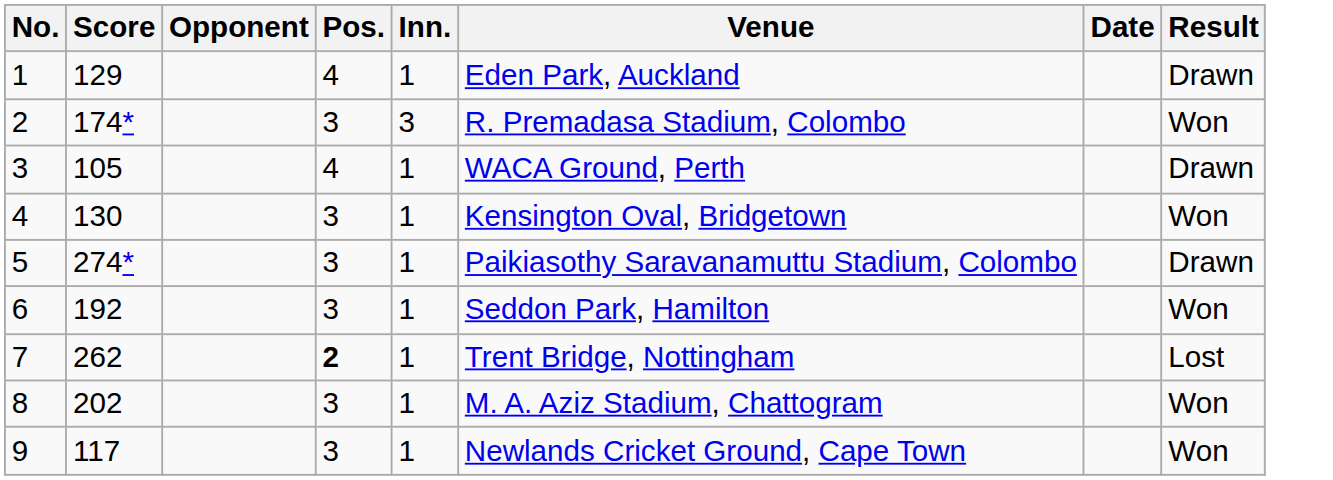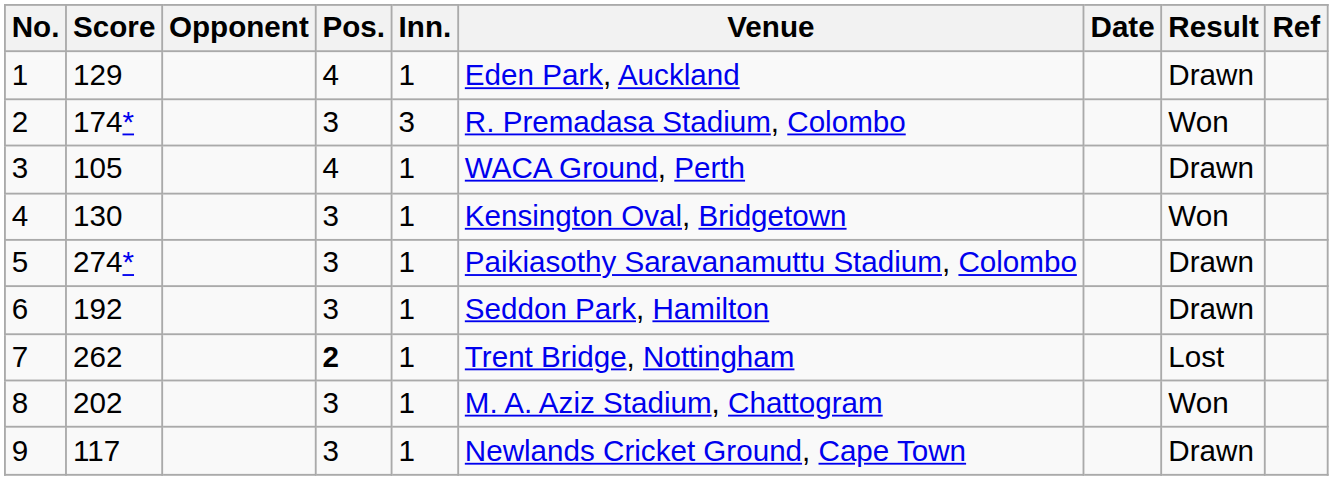+ column: Ref
6 | Result: Won -> Drawn
9 | Result: Won -> Drawn
